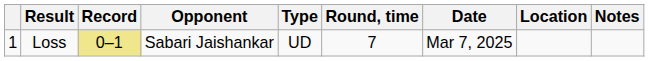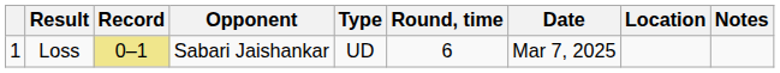Loss | Round, time: 7 -> 6
